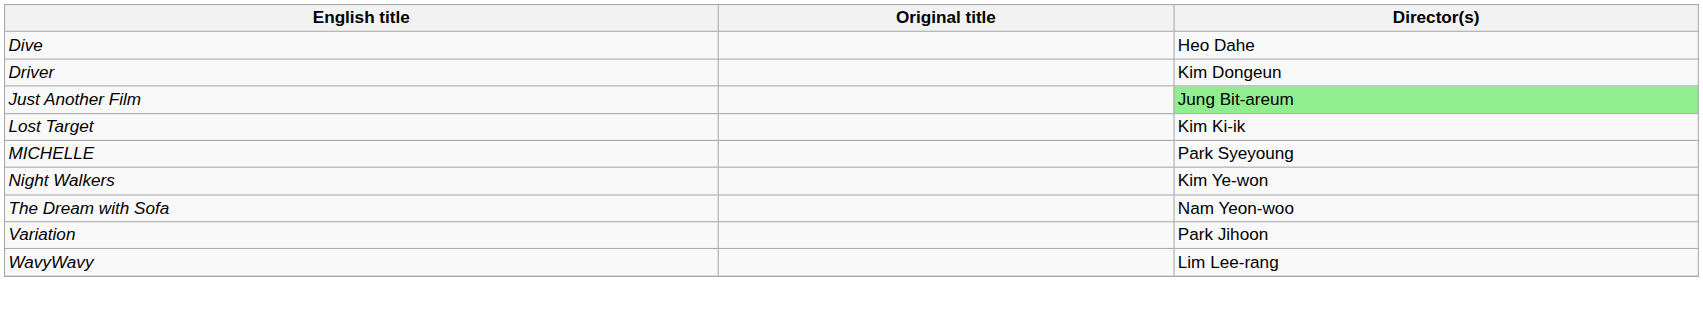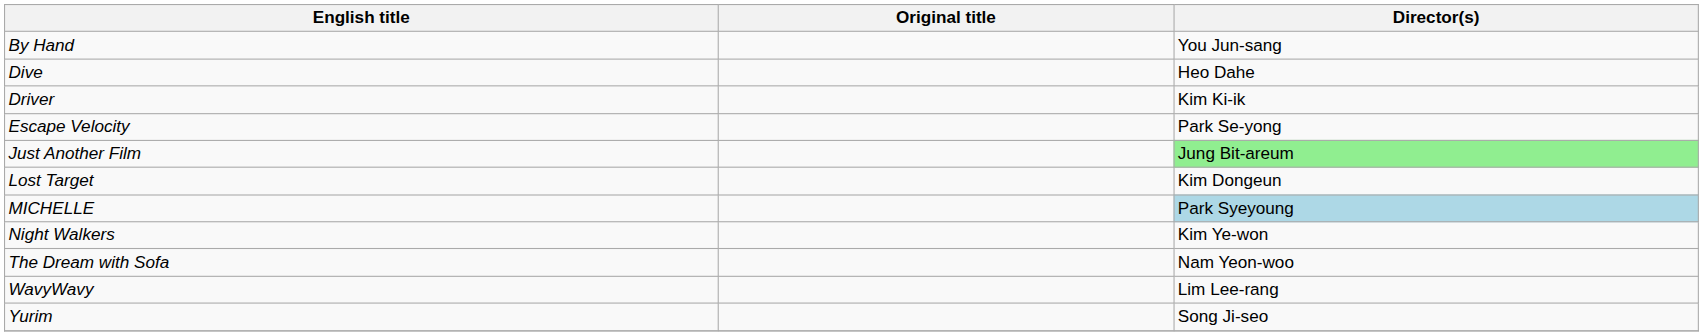+ row: By Hand | You Jun-sang
Driver | Director(s): Kim Dongeun -> Kim Ki-ik
+ row: Escape Velocity | Park Se-yong
Lost Target | Director(s): Kim Ki-ik -> Kim Dongeun
MICHELLE | Director(s): no background -> lightblue background
- row: Variation | Park Jihoon
+ row: Yurim | Song Ji-seo
